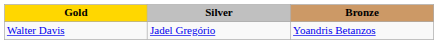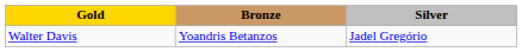columns swapped: Silver <-> Bronze
